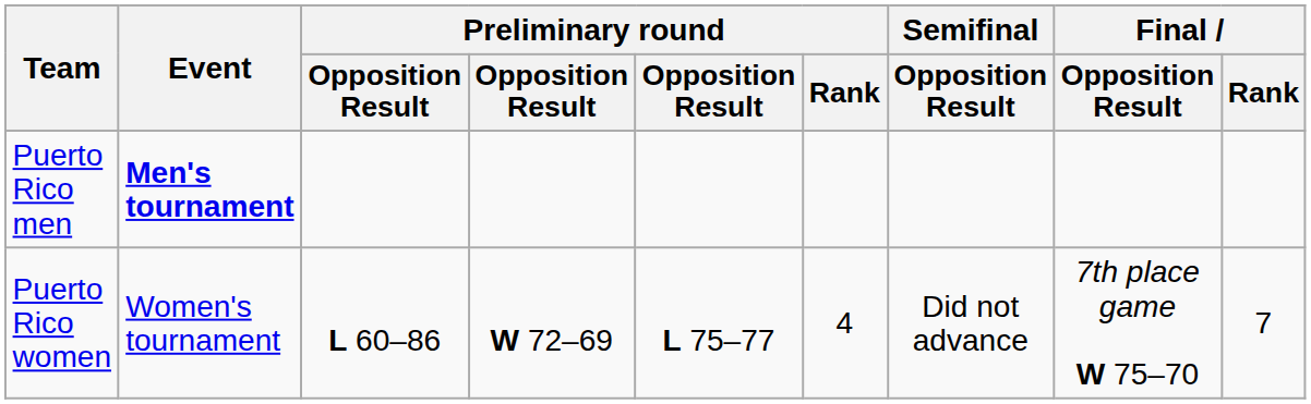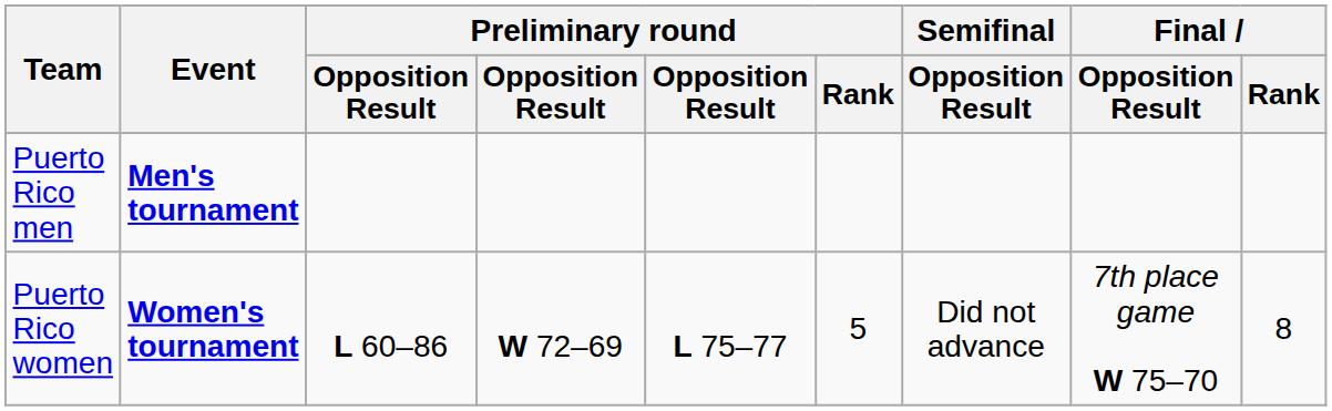Puerto Rico women | Event: normal -> bold
Puerto Rico women | Preliminary round / Rank: 4 -> 5
Puerto Rico women | Final / Rank: 7 -> 8
